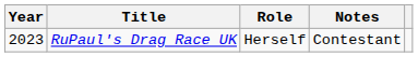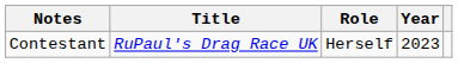columns swapped: Year <-> Notes
